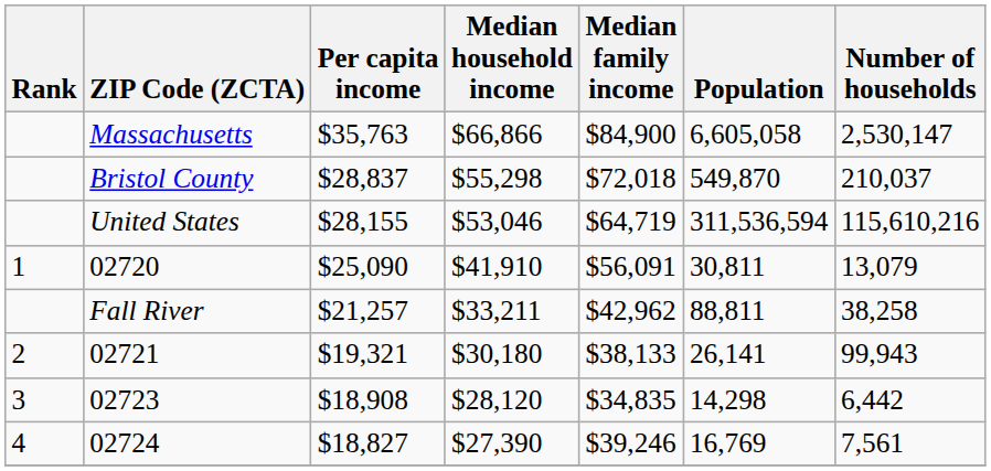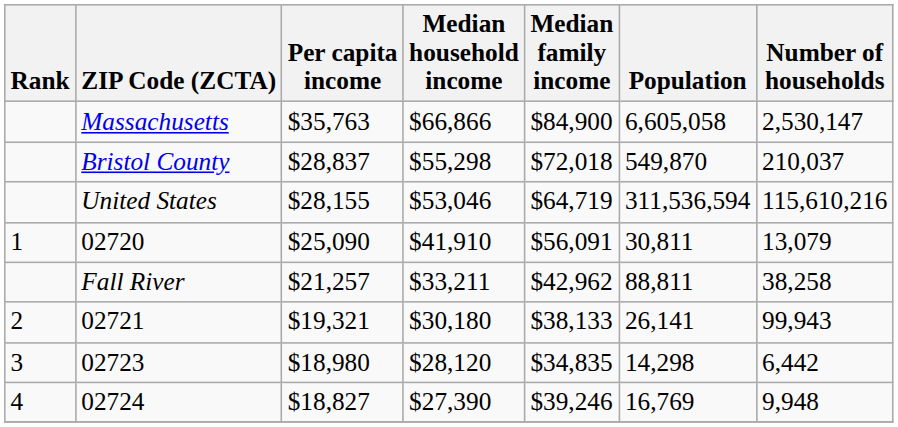02723 | Per capita income: $18,908 -> $18,980
02724 | Number of households: 7,561 -> 9,948
